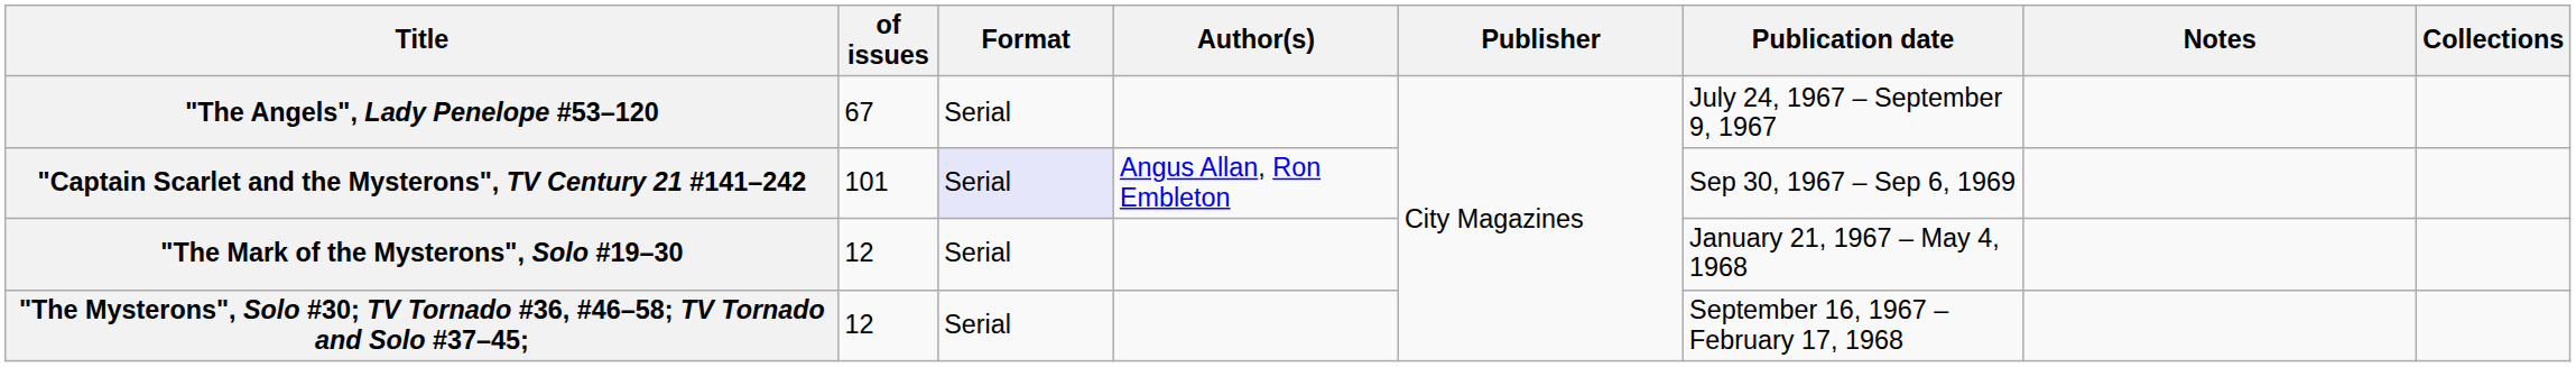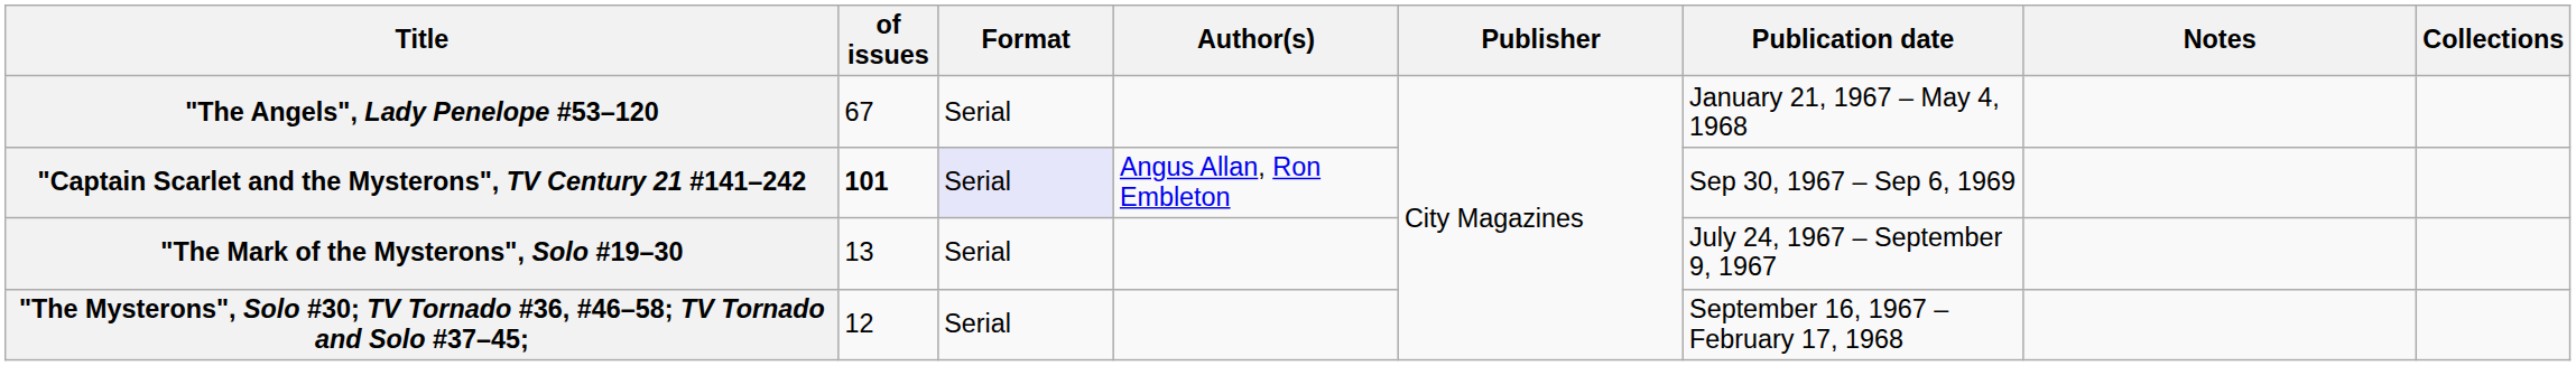"The Angels", Lady Penelope #53–120 | Publication date: July 24, 1967 – September 9, 1967 -> January 21, 1967 – May 4, 1968
"Captain Scarlet and the Mysterons", TV Century 21 #141–242 | of issues: normal -> bold
"The Mark of the Mysterons", Solo #19–30 | of issues: 12 -> 13
"The Mark of the Mysterons", Solo #19–30 | Publication date: January 21, 1967 – May 4, 1968 -> July 24, 1967 – September 9, 1967
